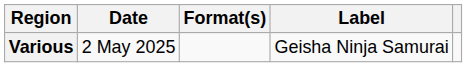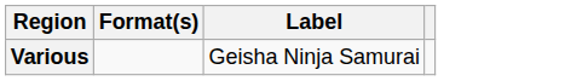- column: Date | 2 May 2025
